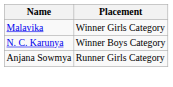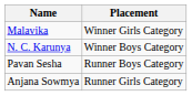+ row: Pavan Sesha | Runner Boys Category
